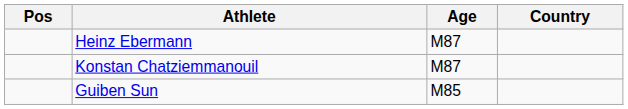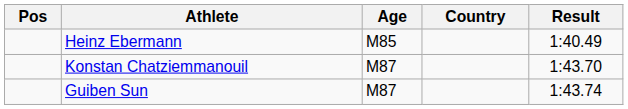+ column: Result | 1:40.49 | 1:43.70 | 1:43.74
Heinz Ebermann | Age: M87 -> M85
Guiben Sun | Age: M85 -> M87
